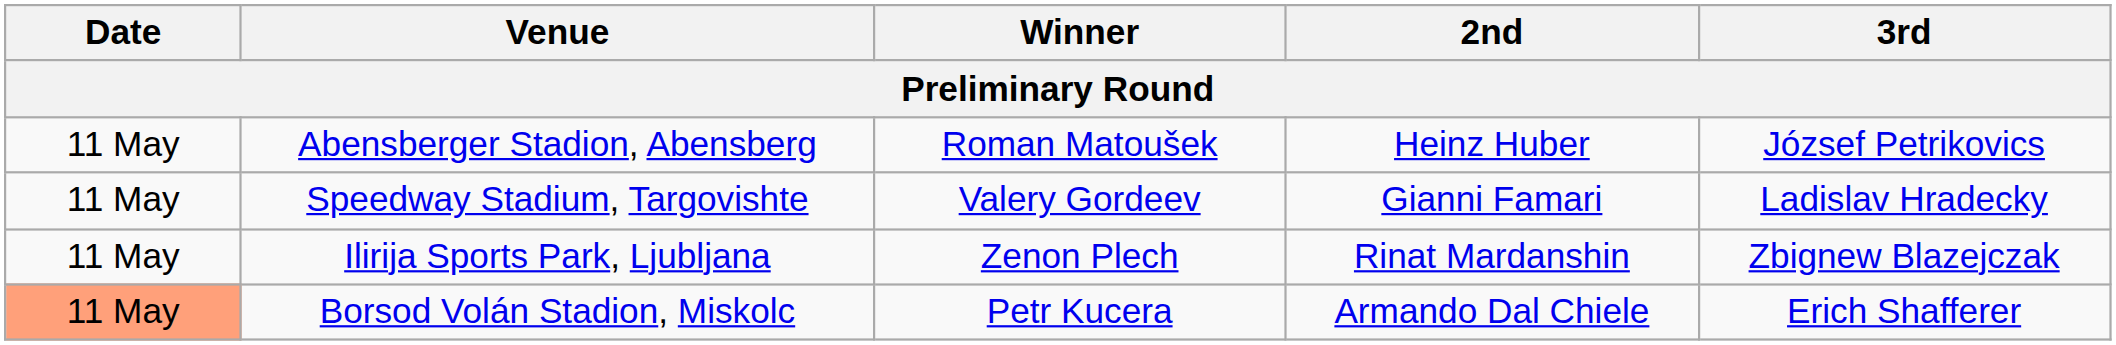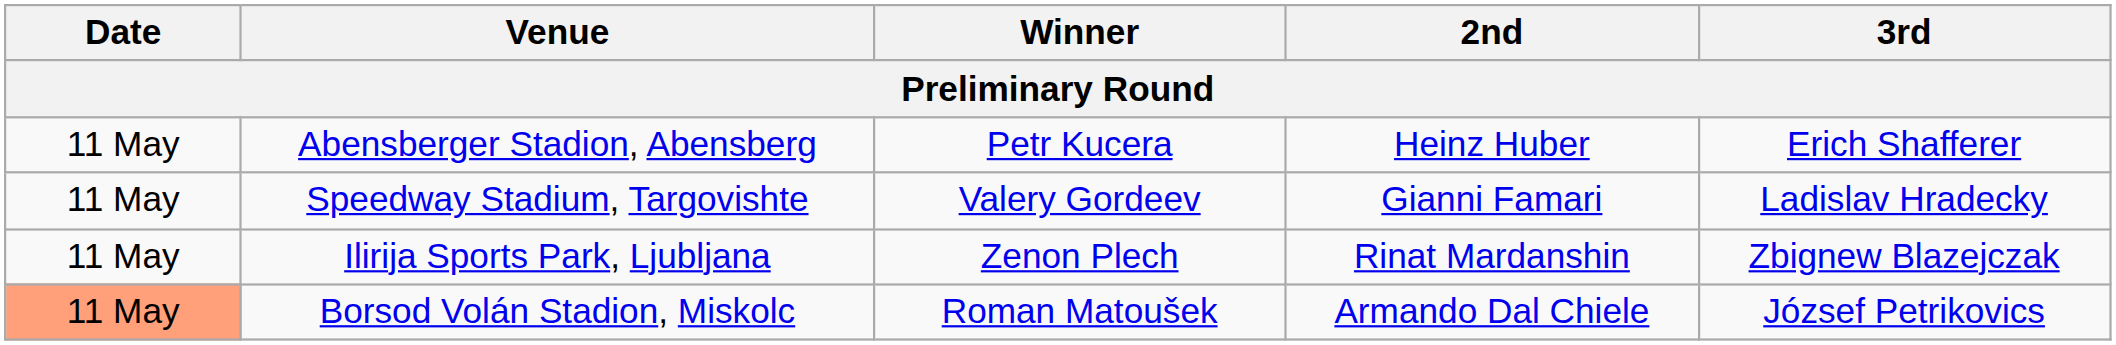Abensberger Stadion, Abensberg | Winner: Roman Matoušek -> Petr Kucera
Abensberger Stadion, Abensberg | 3rd: József Petrikovics -> Erich Shafferer
Borsod Volán Stadion, Miskolc | Winner: Petr Kucera -> Roman Matoušek
Borsod Volán Stadion, Miskolc | 3rd: Erich Shafferer -> József Petrikovics
